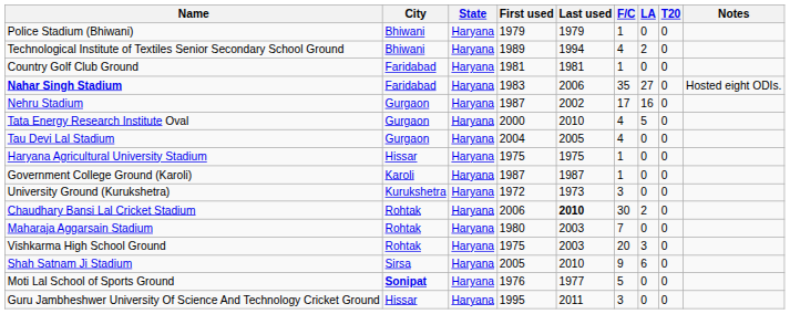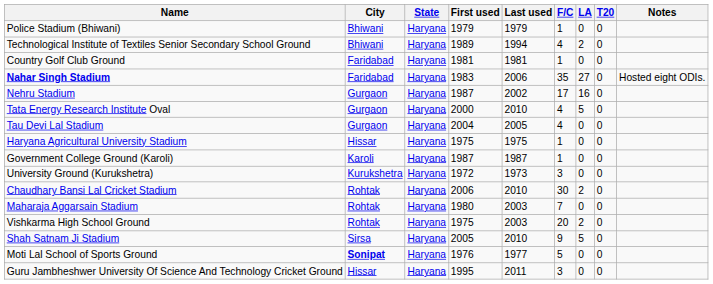Chaudhary Bansi Lal Cricket Stadium | Last used: bold -> normal
Vishkarma High School Ground | LA: 3 -> 2
Shah Satnam Ji Stadium | LA: 6 -> 5
